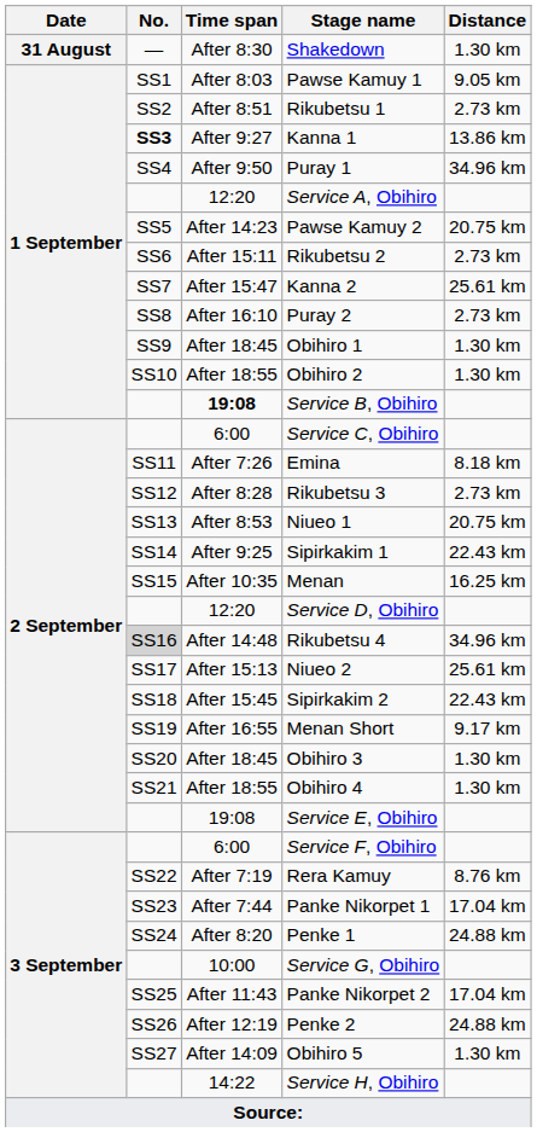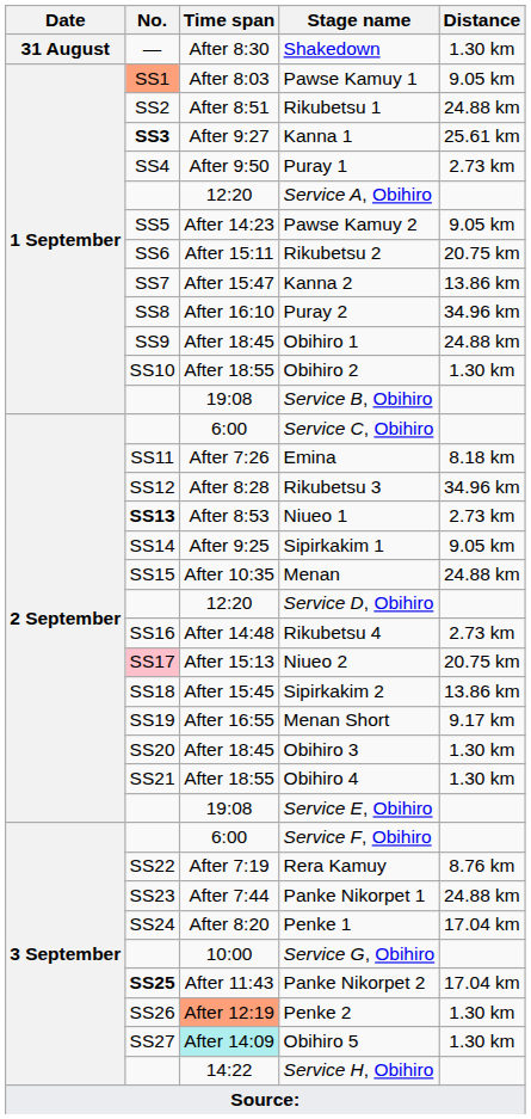Pawse Kamuy 1 | No.: no background -> lightsalmon background
Rikubetsu 1 | Distance: 2.73 km -> 24.88 km
Kanna 1 | Distance: 13.86 km -> 25.61 km
Puray 1 | Distance: 34.96 km -> 2.73 km
Pawse Kamuy 2 | Distance: 20.75 km -> 9.05 km
Rikubetsu 2 | Distance: 2.73 km -> 20.75 km
Kanna 2 | Distance: 25.61 km -> 13.86 km
Puray 2 | Distance: 2.73 km -> 34.96 km
Obihiro 1 | Distance: 1.30 km -> 24.88 km
Service B, Obihiro | Time span: bold -> normal
Rikubetsu 3 | Distance: 2.73 km -> 34.96 km
Niueo 1 | No.: normal -> bold
Niueo 1 | Distance: 20.75 km -> 2.73 km
Sipirkakim 1 | Distance: 22.43 km -> 9.05 km
Menan | Distance: 16.25 km -> 24.88 km
Rikubetsu 4 | No.: lightgrey background -> no background
Rikubetsu 4 | Distance: 34.96 km -> 2.73 km
Niueo 2 | No.: no background -> pink background
Niueo 2 | Distance: 25.61 km -> 20.75 km
Sipirkakim 2 | Distance: 22.43 km -> 13.86 km
Panke Nikorpet 1 | Distance: 17.04 km -> 24.88 km
Penke 1 | Distance: 24.88 km -> 17.04 km
Panke Nikorpet 2 | No.: normal -> bold
Penke 2 | Time span: no background -> lightsalmon background
Penke 2 | Distance: 24.88 km -> 1.30 km
Obihiro 5 | Time span: no background -> paleturquoise background
